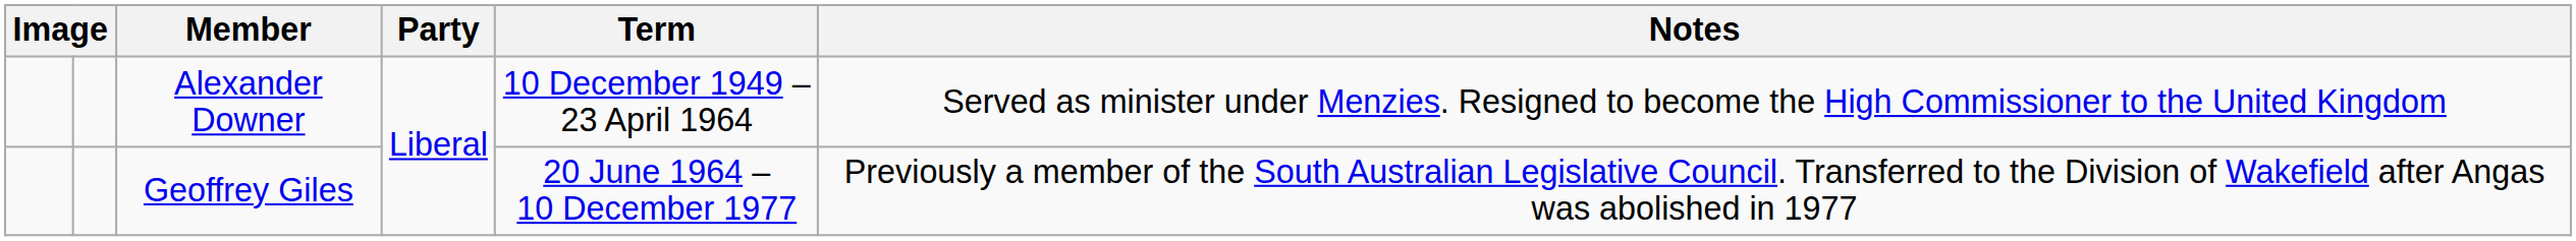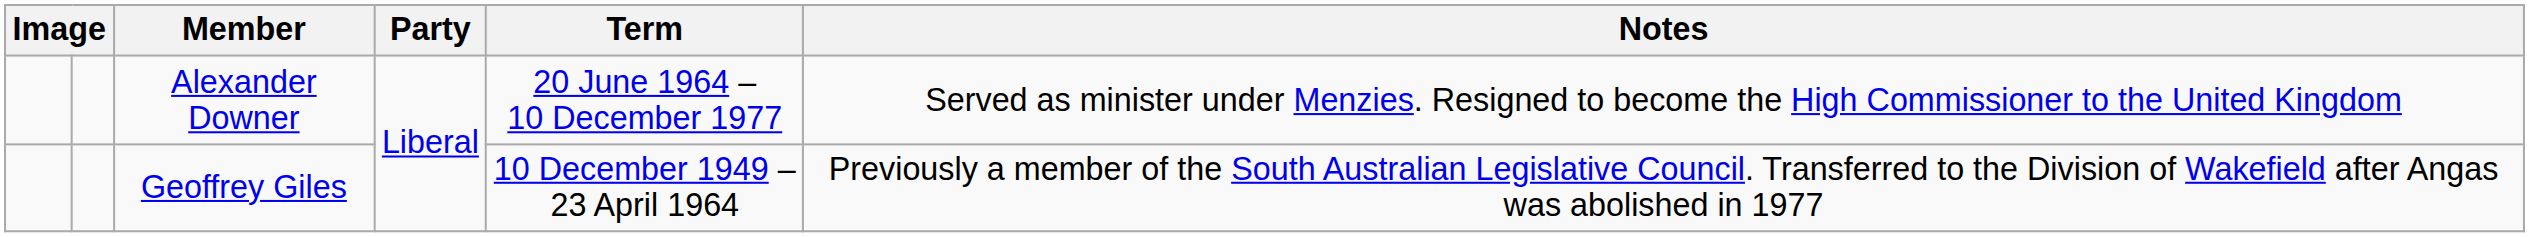Alexander Downer | Term: 10 December 1949 – 23 April 1964 -> 20 June 1964 – 10 December 1977
Geoffrey Giles | Term: 20 June 1964 – 10 December 1977 -> 10 December 1949 – 23 April 1964
